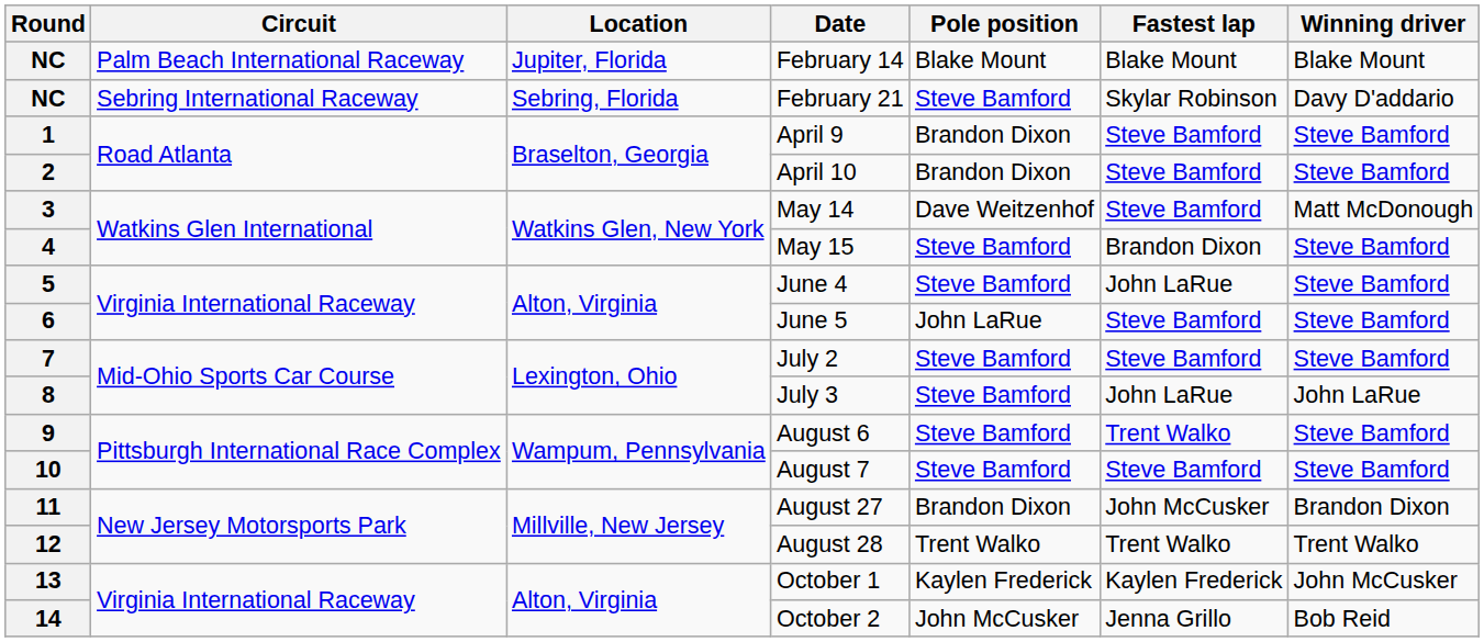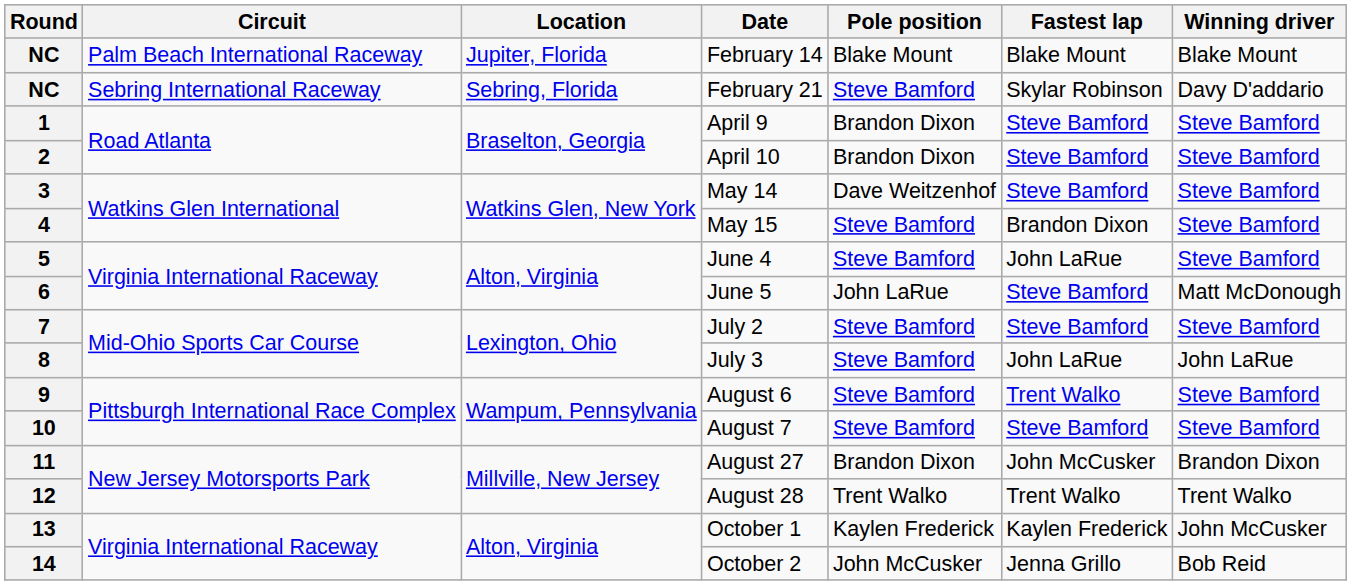3 | Winning driver: Matt McDonough -> Steve Bamford
6 | Winning driver: Steve Bamford -> Matt McDonough
